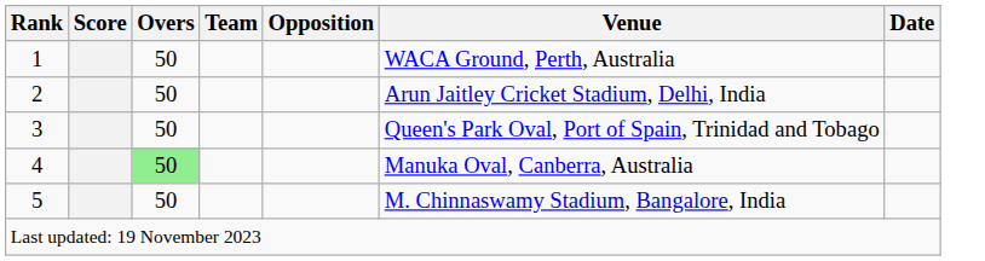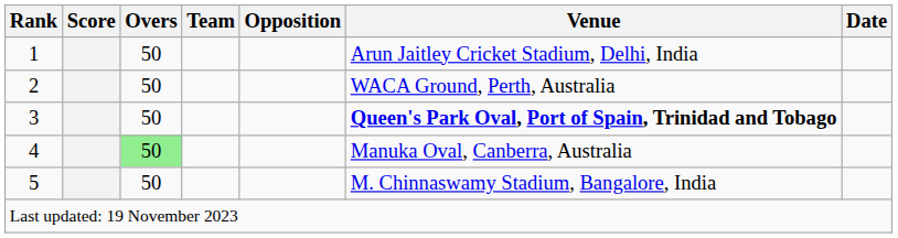1 | Venue: WACA Ground, Perth, Australia -> Arun Jaitley Cricket Stadium, Delhi, India
2 | Venue: Arun Jaitley Cricket Stadium, Delhi, India -> WACA Ground, Perth, Australia
3 | Venue: normal -> bold
